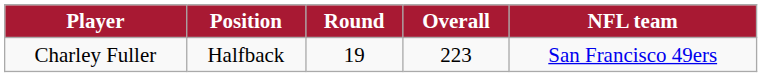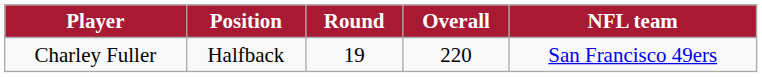Charley Fuller | Overall: 223 -> 220
